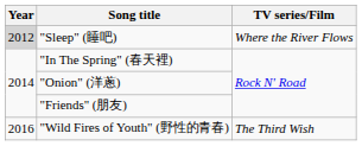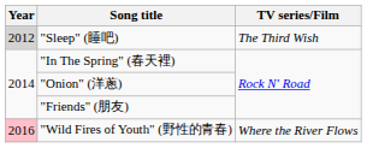"Sleep" (睡吧) | TV series/Film: Where the River Flows -> The Third Wish
"Wild Fires of Youth" (野性的青春) | Year: no background -> pink background
"Wild Fires of Youth" (野性的青春) | TV series/Film: The Third Wish -> Where the River Flows
